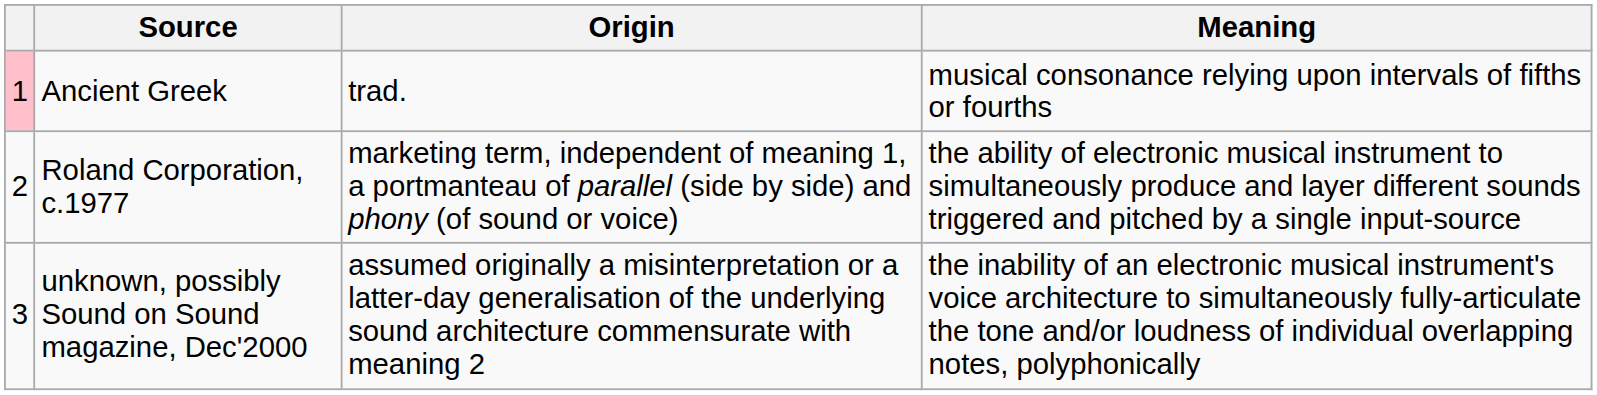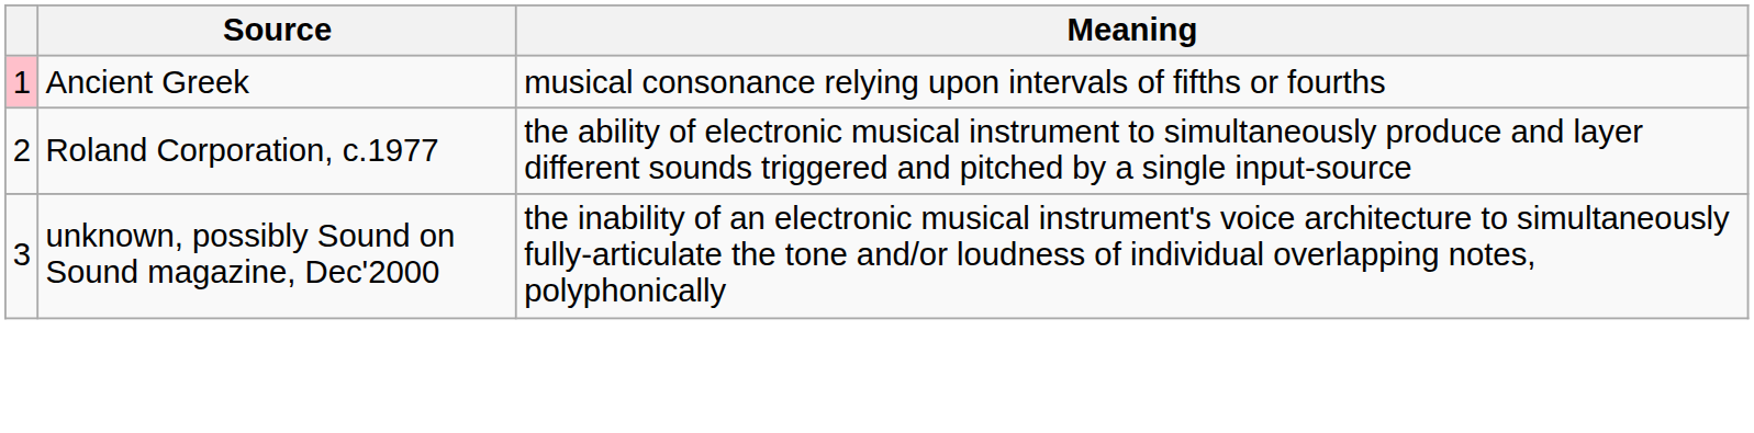- column: Origin | trad. | marketing term, independent of meaning 1, a portmanteau of parallel (side by side) and phony (of sound or voice) | assumed originally a misinterpretation or a latter-day generalisation of the underlying sound architecture commensurate with meaning 2
